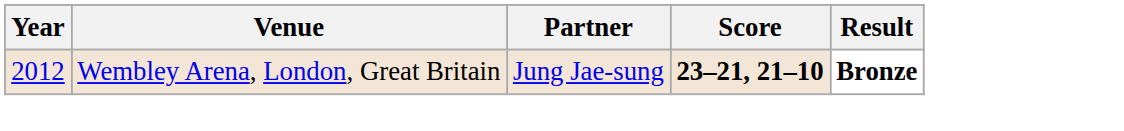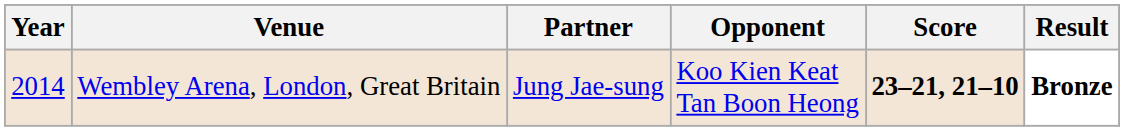+ column: Opponent | Koo Kien Keat Tan Boon Heong
Wembley Arena, London, Great Britain | Year: 2012 -> 2014
